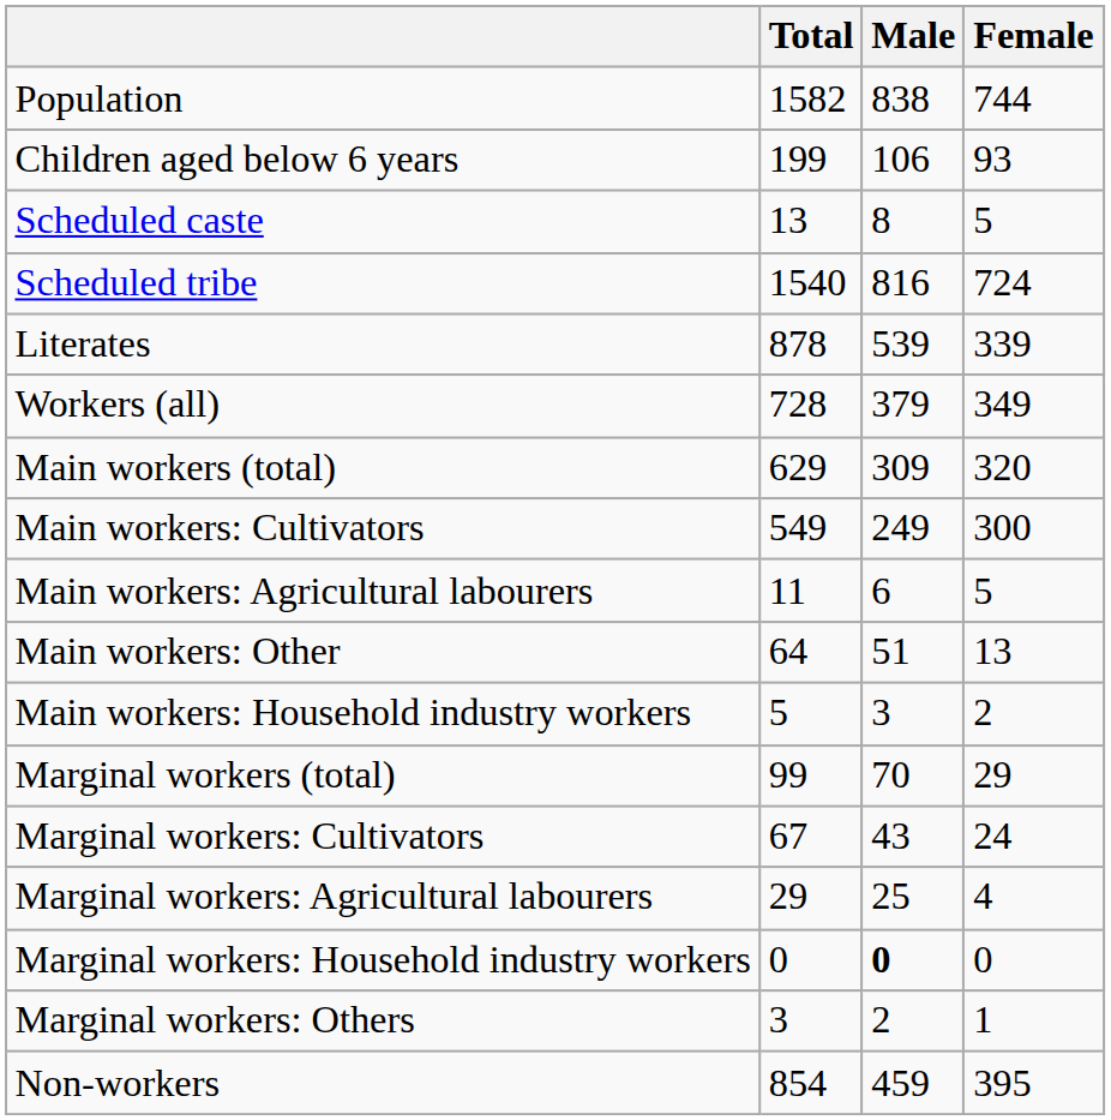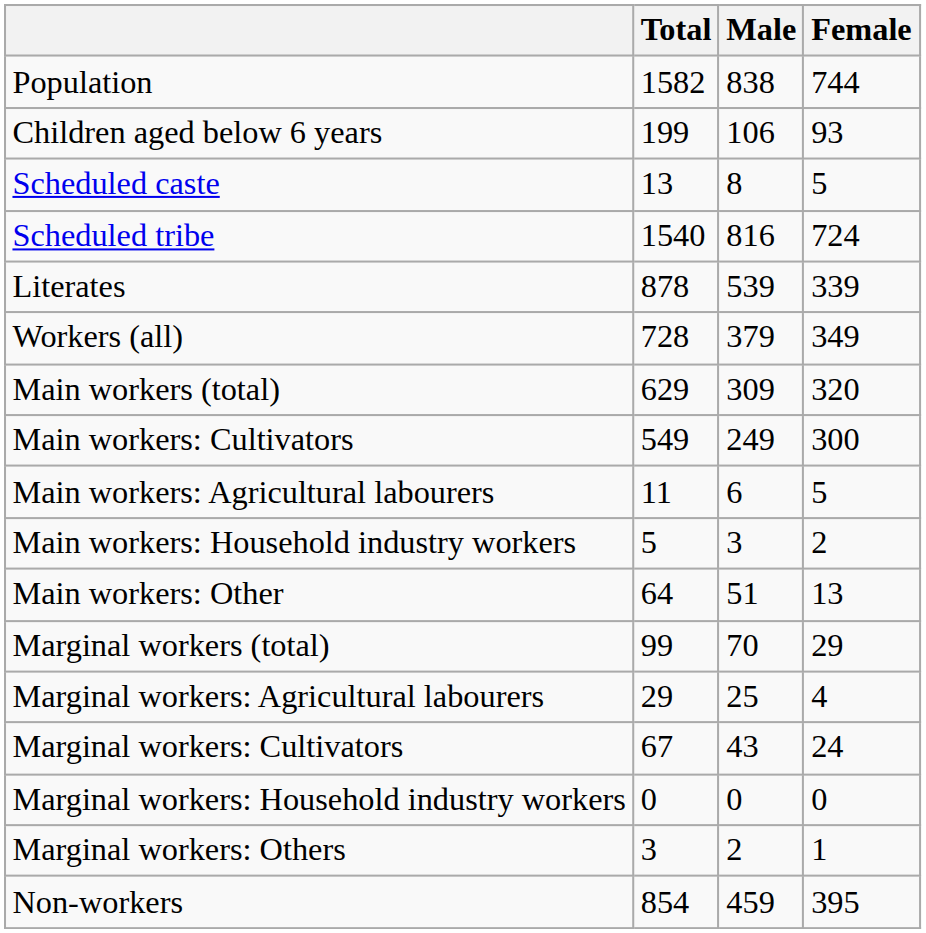rows swapped: Main workers: Household industry workers <-> Main workers: Other
rows swapped: Marginal workers: Cultivators <-> Marginal workers: Agricultural labourers
Marginal workers: Household industry workers | Male: bold -> normal
